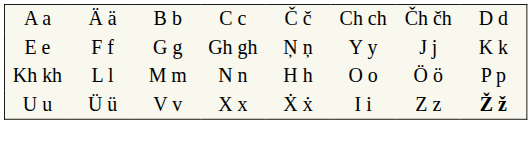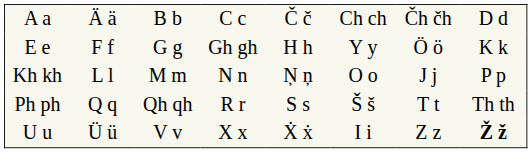E e | column 5: Ņ ņ -> H h
E e | column 7: J j -> Ö ö
Kh kh | column 5: H h -> Ņ ņ
Kh kh | column 7: Ö ö -> J j
+ row: Ph ph | Q q | Qh qh | R r | S s | Š š | T t | Th th
